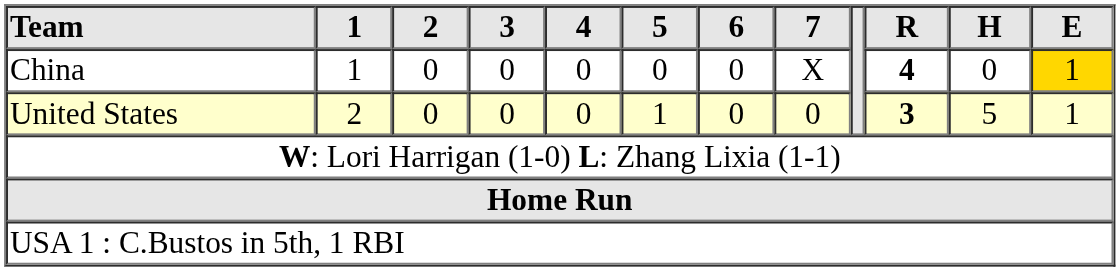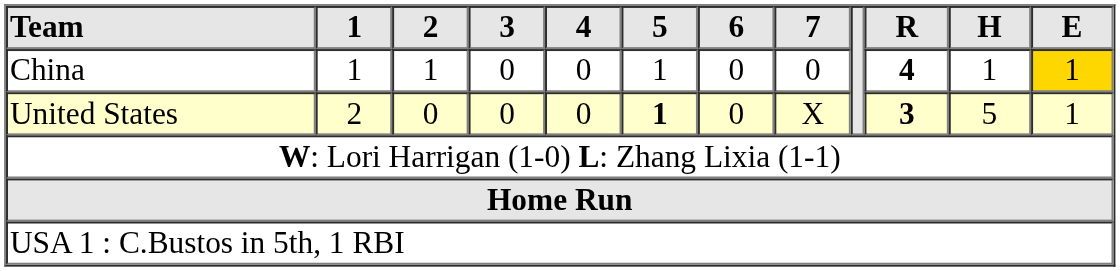China | 2: 0 -> 1
China | 5: 0 -> 1
China | 7: X -> 0
China | H: 0 -> 1
United States | 5: normal -> bold
United States | 7: 0 -> X
